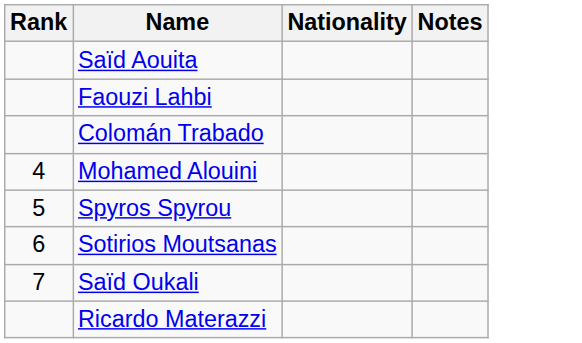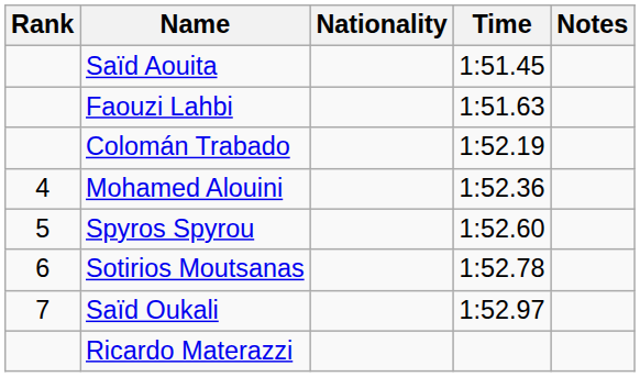+ column: Time | 1:51.45 | 1:51.63 | 1:52.19 | 1:52.36 | 1:52.60 | 1:52.78 | 1:52.97
